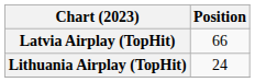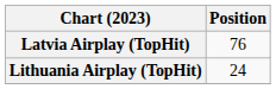Latvia Airplay (TopHit) | Position: 66 -> 76
